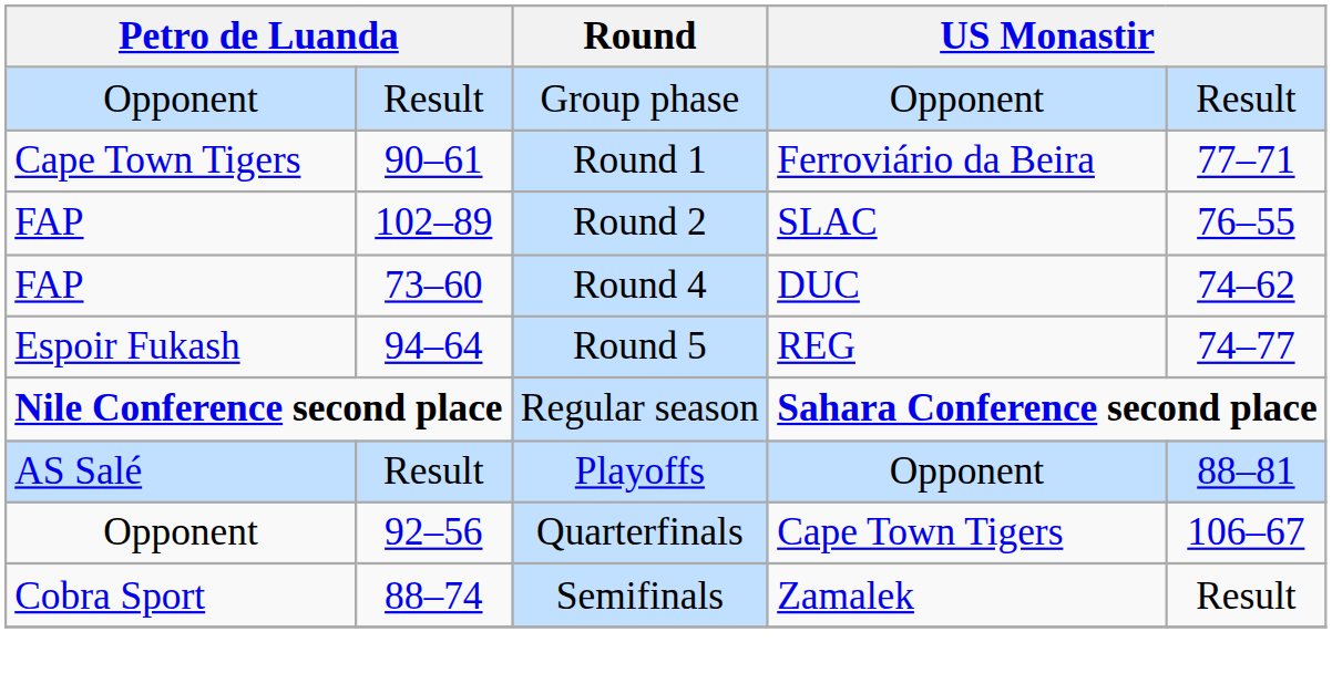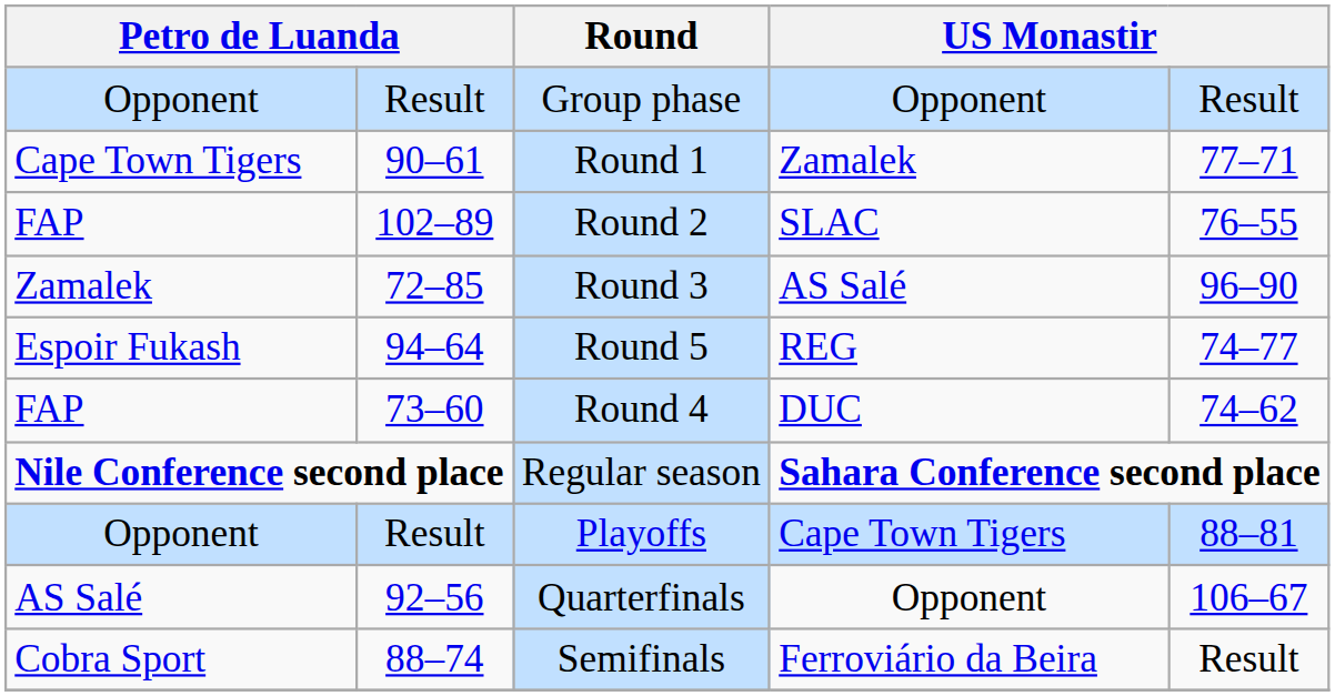Round 1 | column 4: Ferroviário da Beira -> Zamalek
+ row: Zamalek | 72–85 | Round 3 | AS Salé | 96–90
rows swapped: Round 4 <-> Round 5
Playoffs | column 1: AS Salé -> Opponent
Playoffs | column 4: Opponent -> Cape Town Tigers
Quarterfinals | column 1: Opponent -> AS Salé
Quarterfinals | column 4: Cape Town Tigers -> Opponent
Semifinals | column 4: Zamalek -> Ferroviário da Beira
